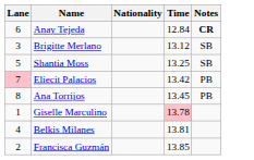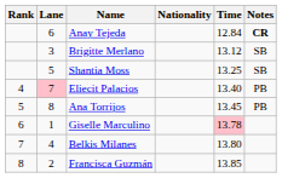+ column: Rank | 4 | 5 | 6 | 7 | 8
Eliecit Palacios | Time: 13.42 -> 13.40
Belkis Milanes | Time: 13.81 -> 13.80
